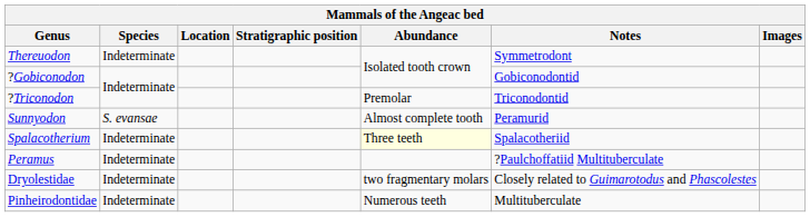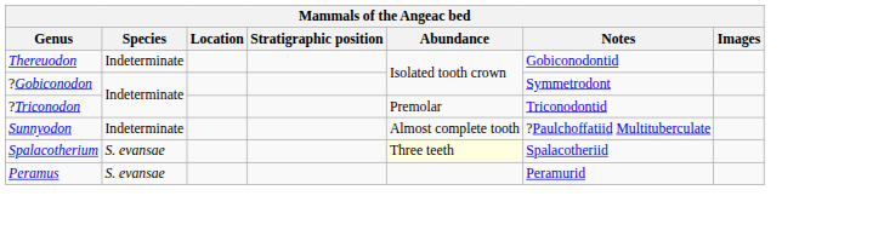Thereuodon | Notes: Symmetrodont -> Gobiconodontid
?Gobiconodon | Notes: Gobiconodontid -> Symmetrodont
Sunnyodon | Species: S. evansae -> Indeterminate
Sunnyodon | Notes: Peramurid -> ?Paulchoffatiid Multituberculate
Spalacotherium | Species: Indeterminate -> S. evansae
Peramus | Species: Indeterminate -> S. evansae
Peramus | Notes: ?Paulchoffatiid Multituberculate -> Peramurid
- row: Dryolestidae | Indeterminate | two fragmentary molars | Closely related to Guimarotodus and Phascolestes
- row: Pinheirodontidae | Indeterminate | Numerous teeth | Multituberculate
